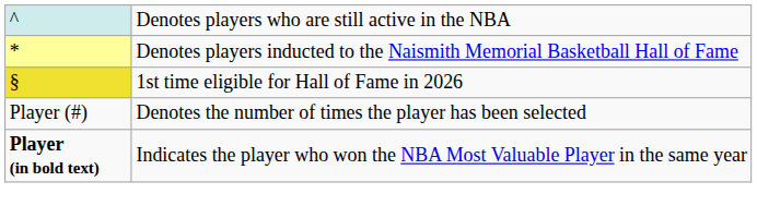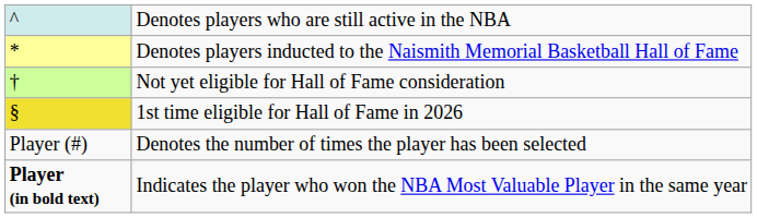+ row: † | Not yet eligible for Hall of Fame consideration
